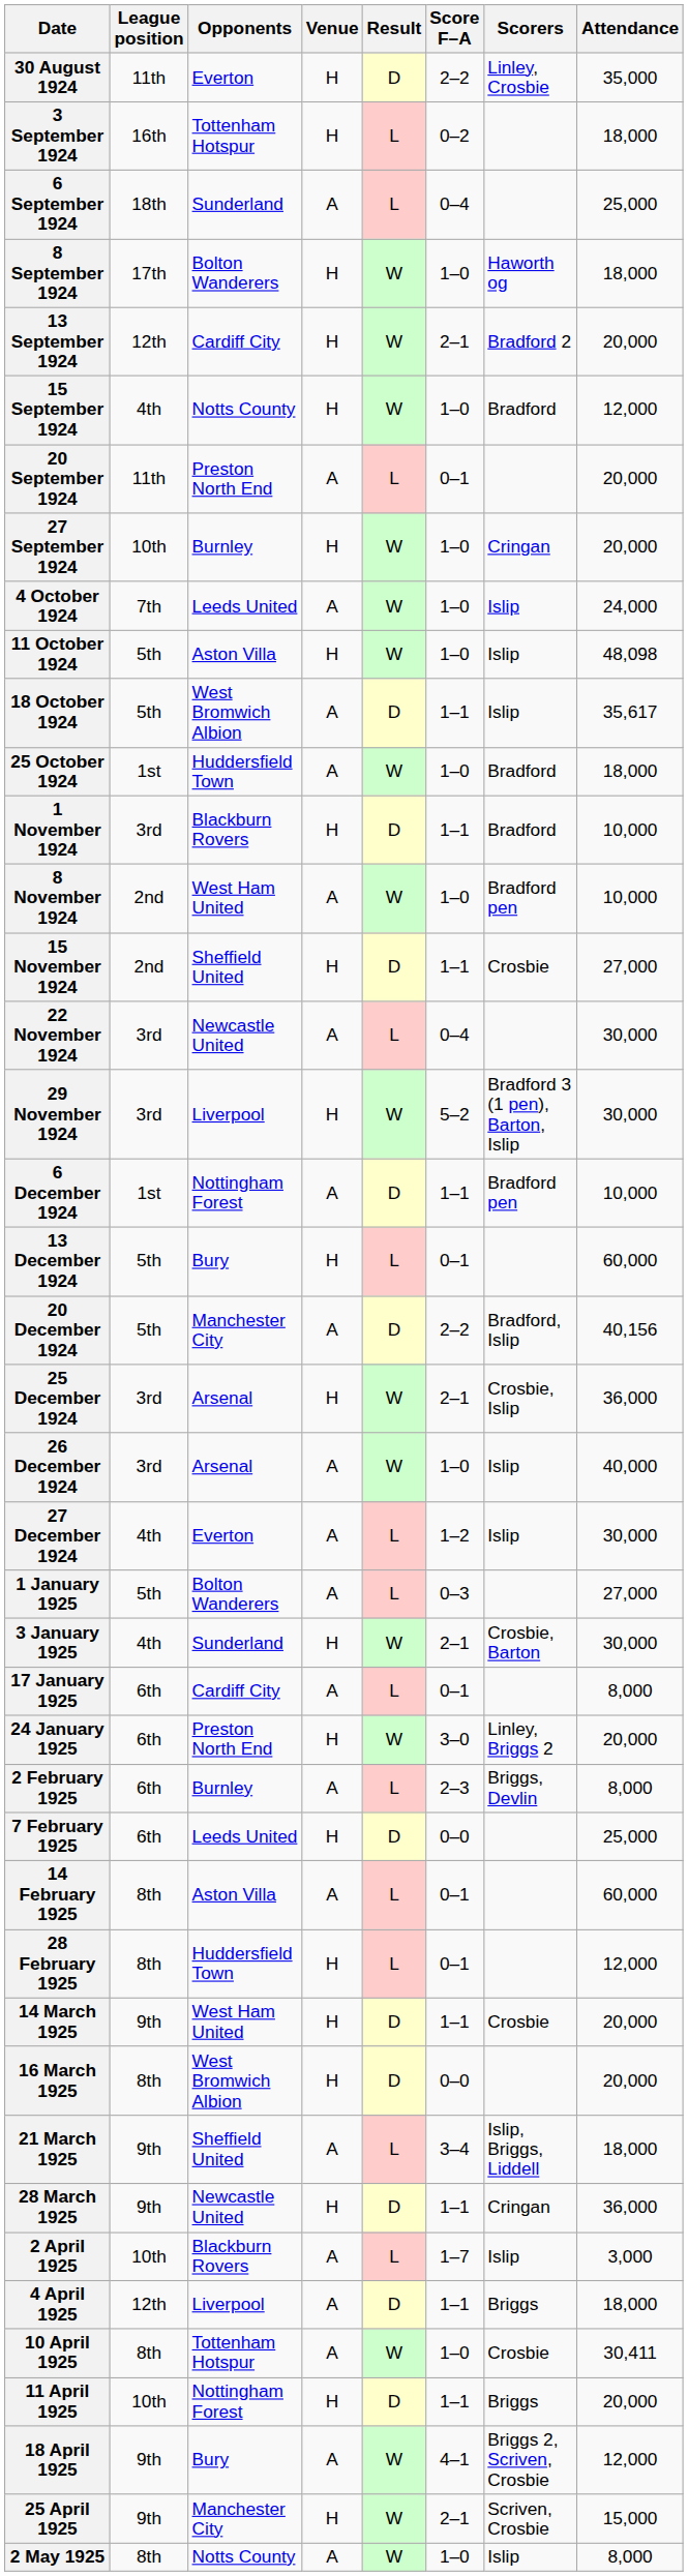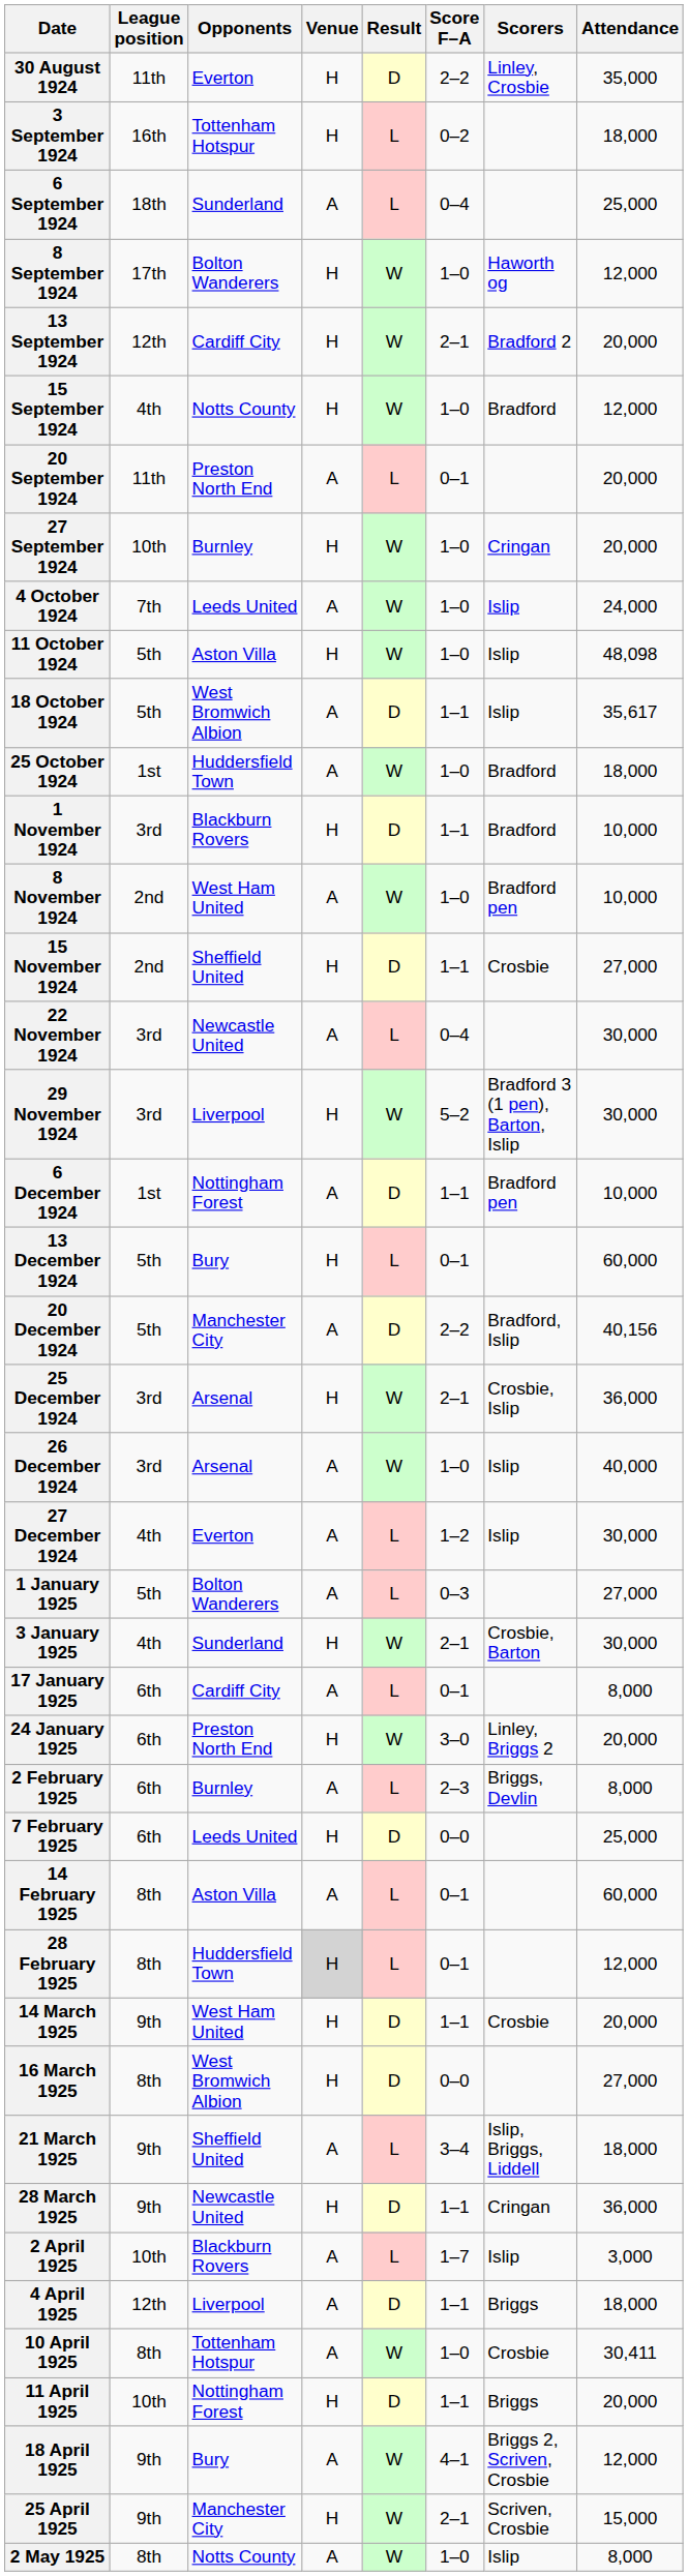8 September 1924 | Attendance: 18,000 -> 12,000
28 February 1925 | Venue: no background -> lightgrey background
16 March 1925 | Attendance: 20,000 -> 27,000
